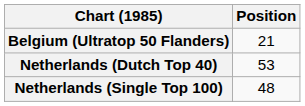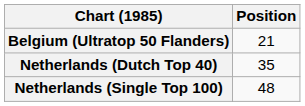Netherlands (Dutch Top 40) | Position: 53 -> 35
